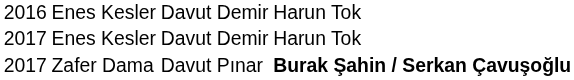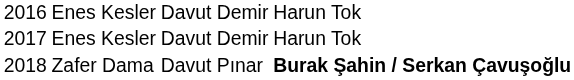Zafer Dama | column 1: 2017 -> 2018
